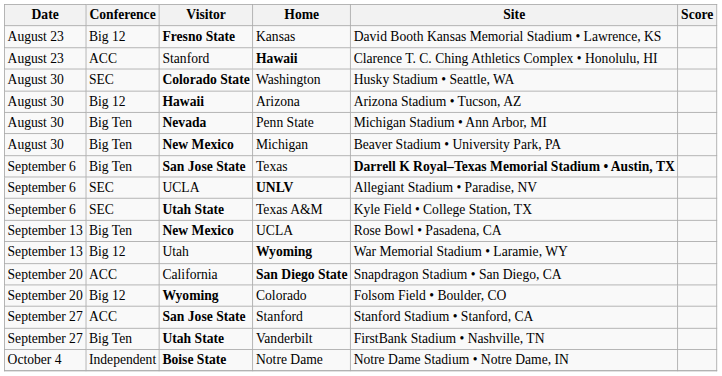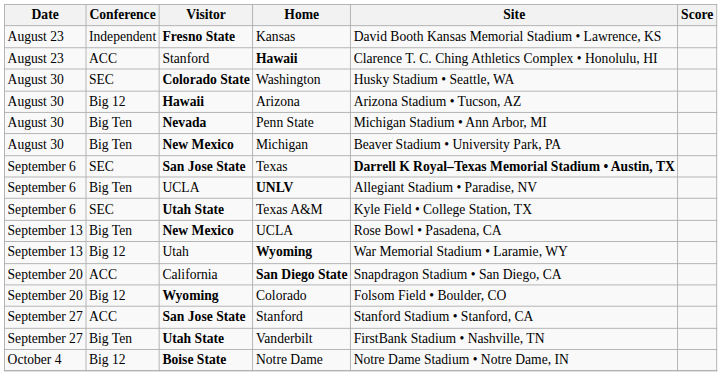Kansas | Conference: Big 12 -> Independent
Texas | Conference: Big Ten -> SEC
UNLV | Conference: SEC -> Big Ten
Notre Dame | Conference: Independent -> Big 12
